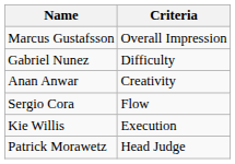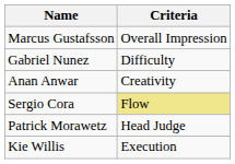Sergio Cora | Criteria: no background -> khaki background
rows swapped: Kie Willis <-> Patrick Morawetz
